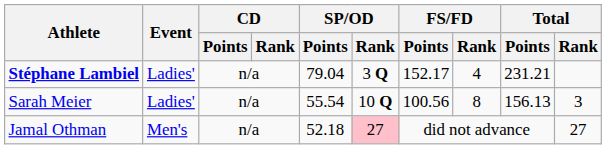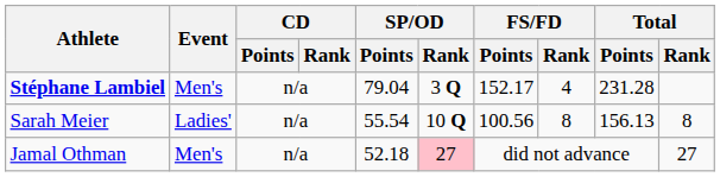Stéphane Lambiel | Event: Ladies' -> Men's
Stéphane Lambiel | Total / Points: 231.21 -> 231.28
Sarah Meier | Total / Rank: 3 -> 8
